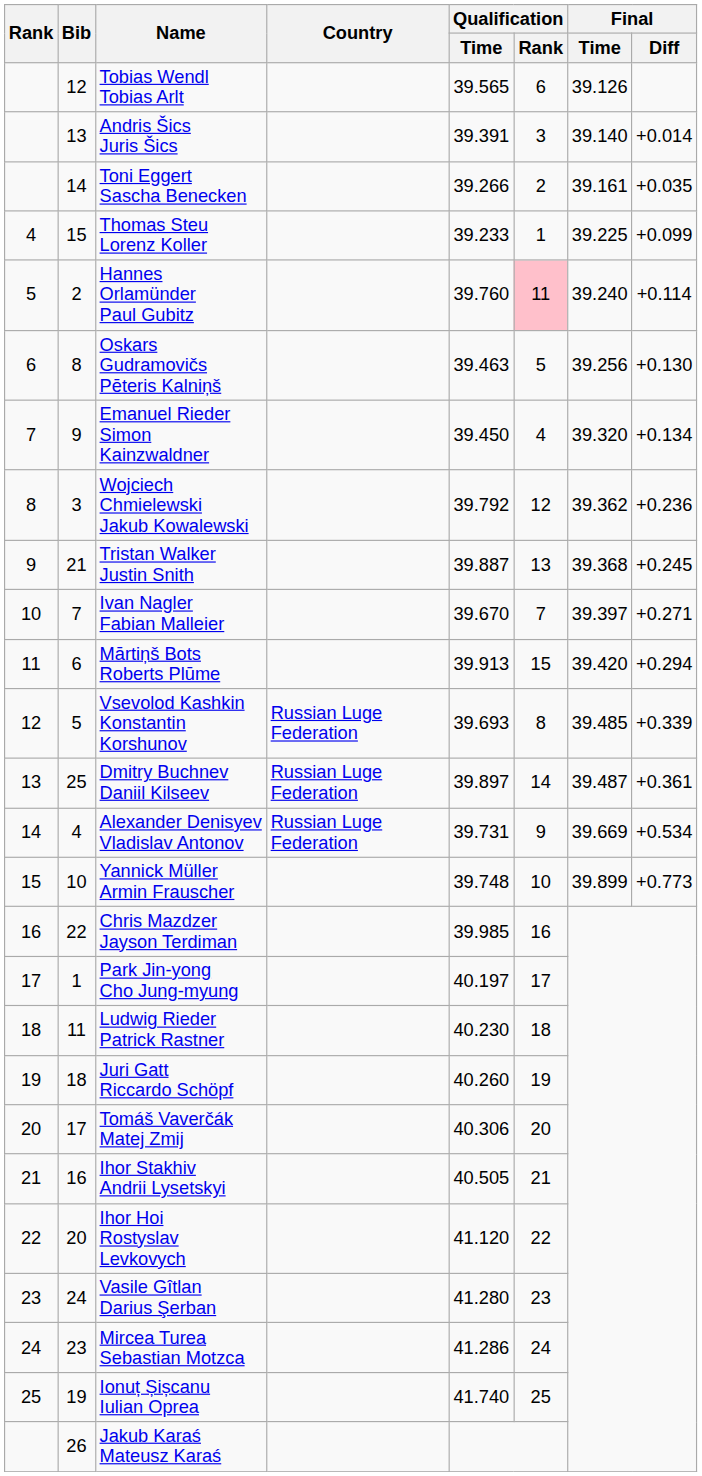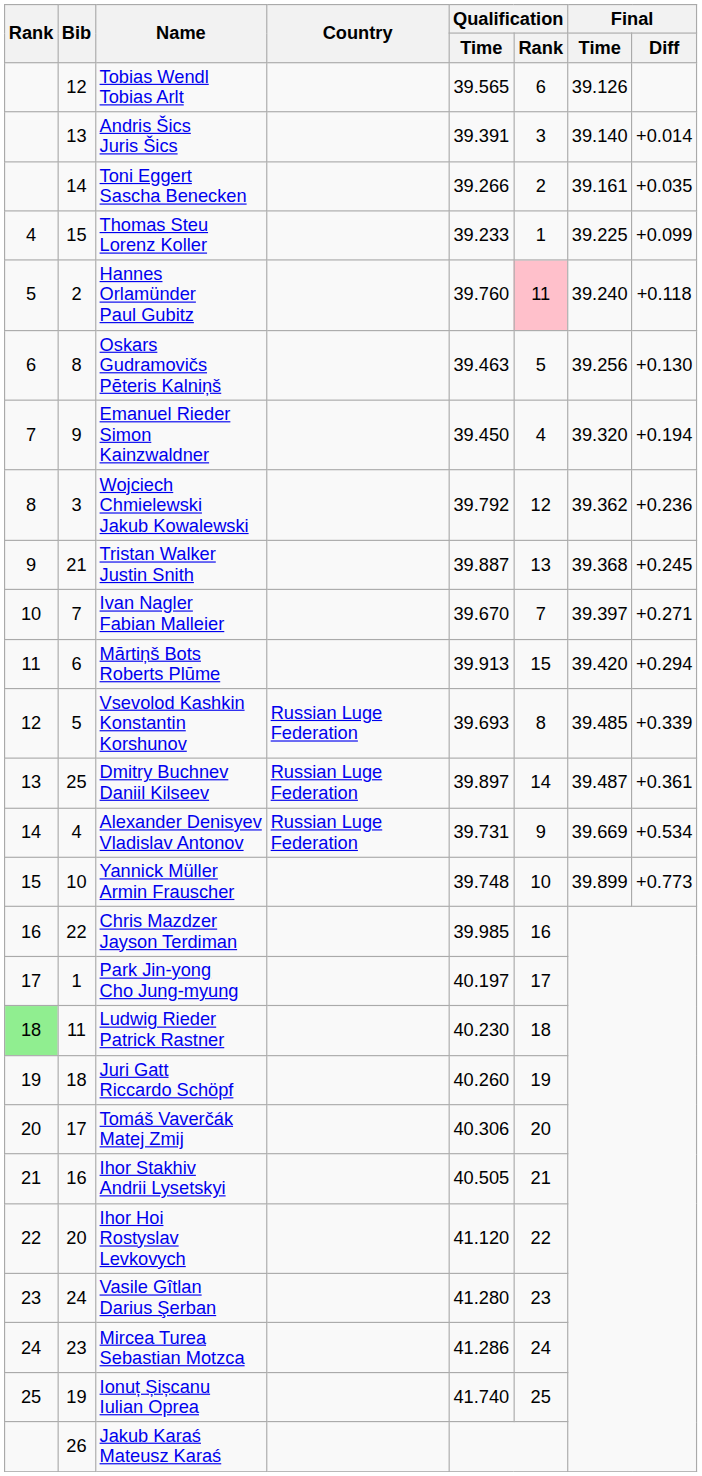Hannes Orlamünder Paul Gubitz | Final / Diff: +0.114 -> +0.118
Emanuel Rieder Simon Kainzwaldner | Final / Diff: +0.134 -> +0.194
Ludwig Rieder Patrick Rastner | Rank: no background -> lightgreen background
